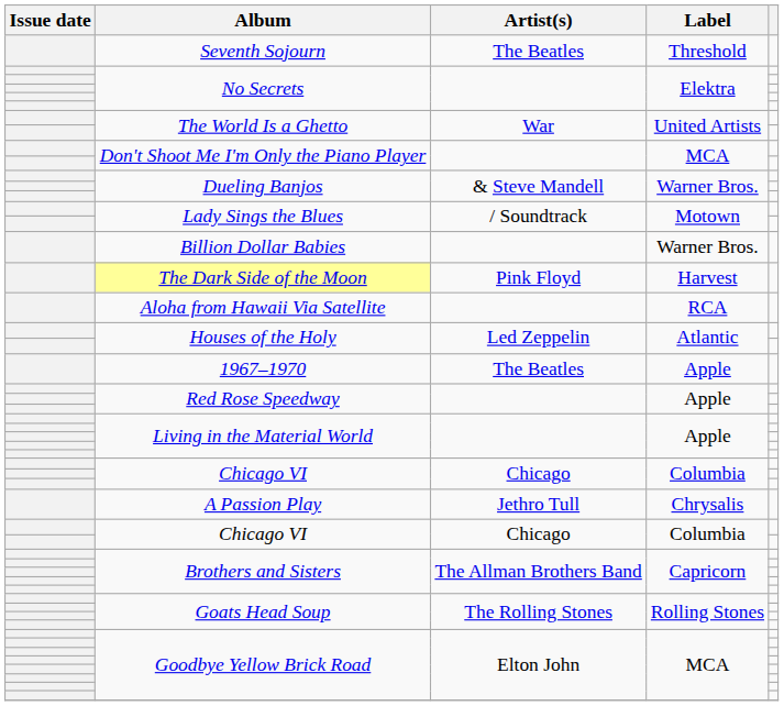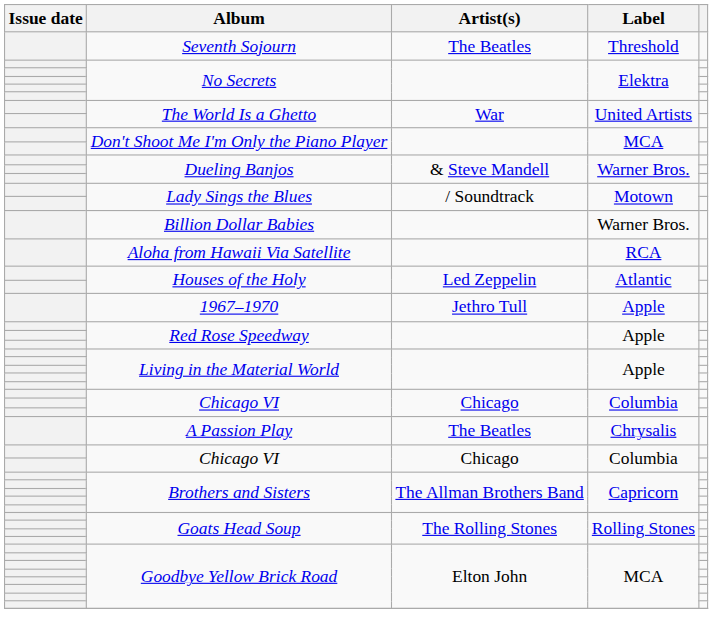- row: The Dark Side of the Moon | Pink Floyd | Harvest
1967–1970 | Artist(s): The Beatles -> Jethro Tull
A Passion Play | Artist(s): Jethro Tull -> The Beatles
